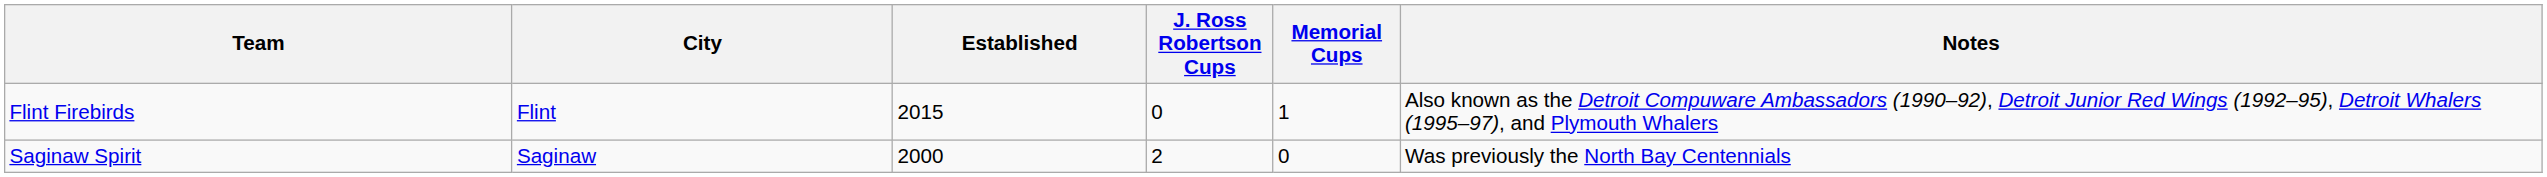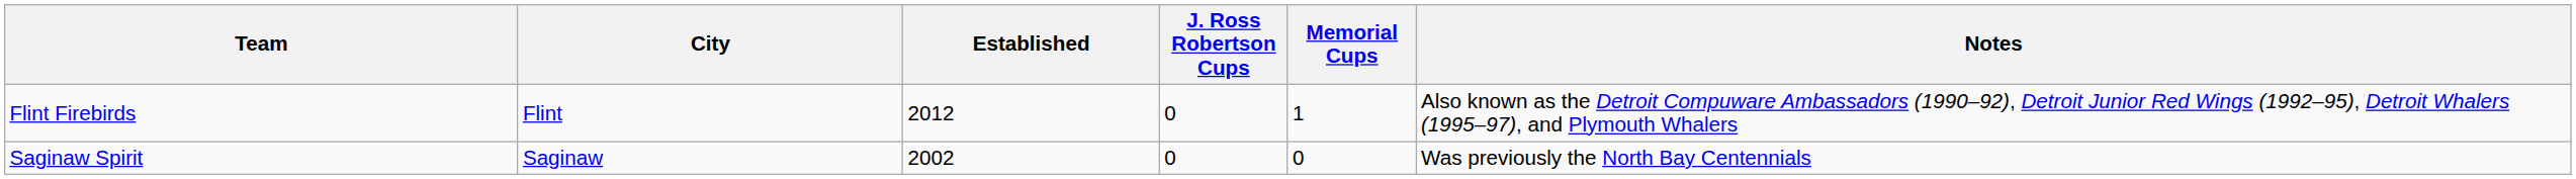Flint Firebirds | Established: 2015 -> 2012
Saginaw Spirit | Established: 2000 -> 2002
Saginaw Spirit | J. Ross Robertson Cups: 2 -> 0
